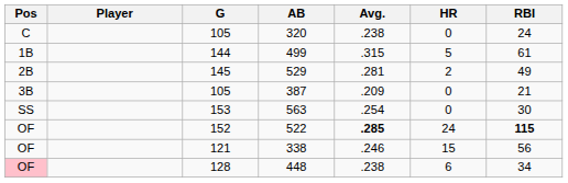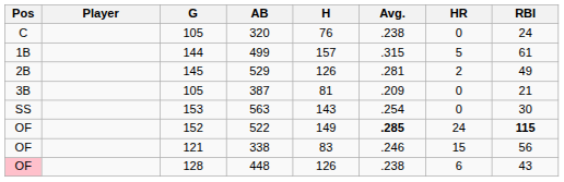+ column: H | 76 | 157 | 126 | 81 | 143 | 149 | 83 | 126
448 | RBI: 34 -> 43
